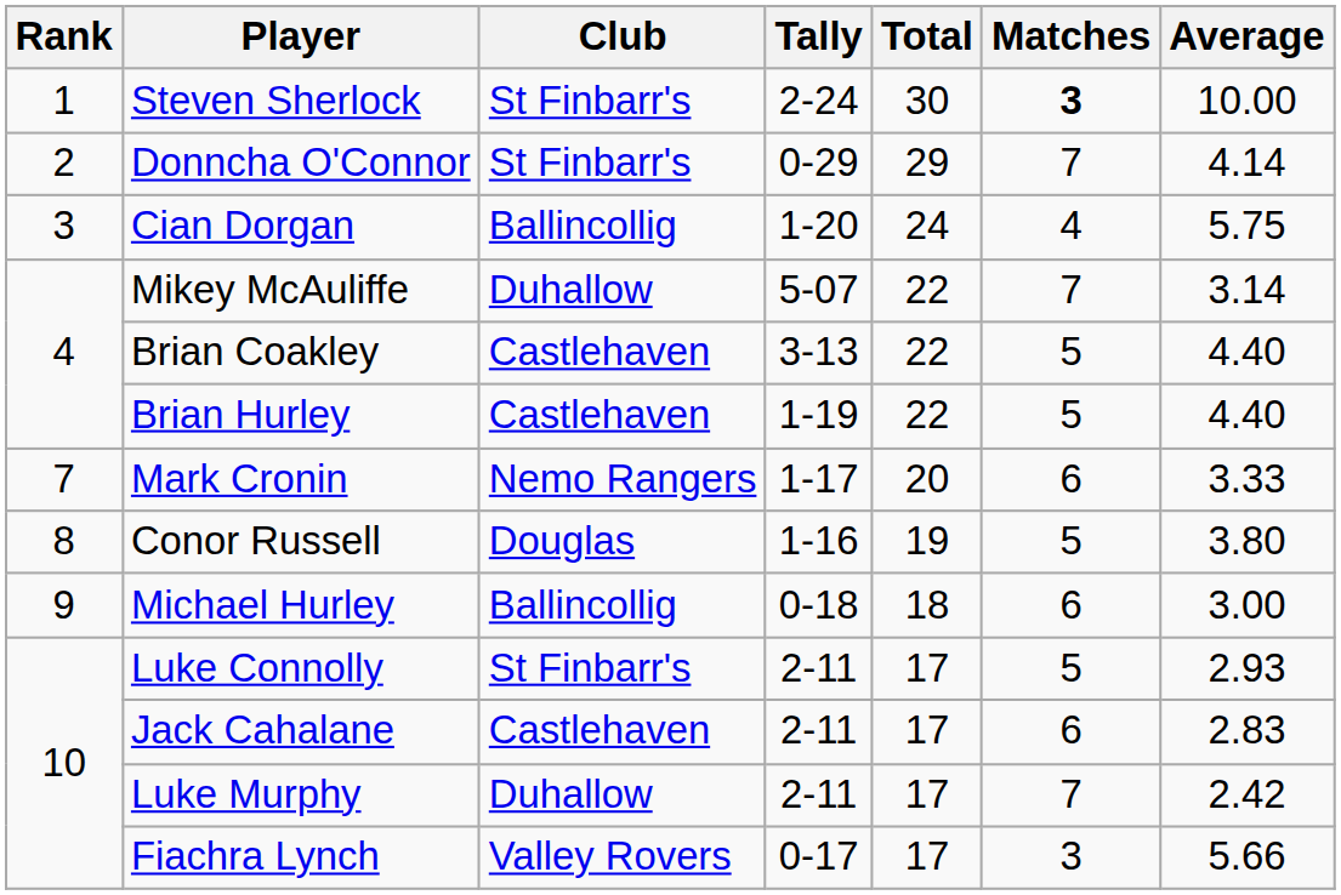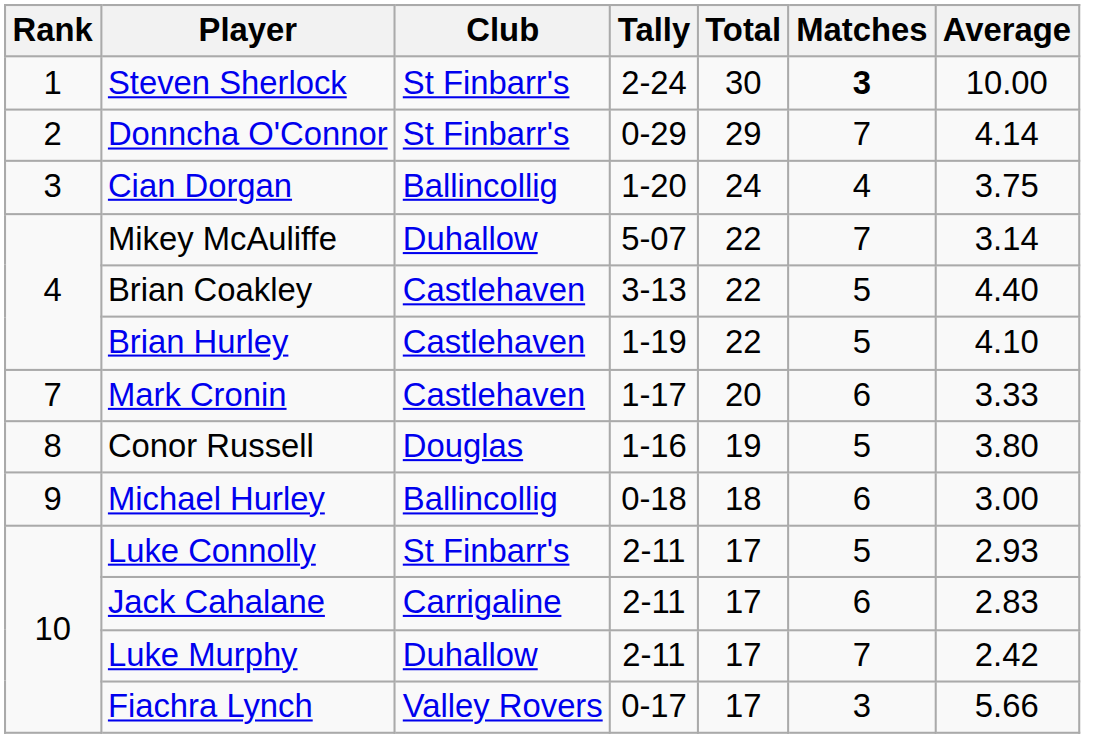Cian Dorgan | Average: 5.75 -> 3.75
Brian Hurley | Average: 4.40 -> 4.10
Mark Cronin | Club: Nemo Rangers -> Castlehaven
Jack Cahalane | Club: Castlehaven -> Carrigaline
